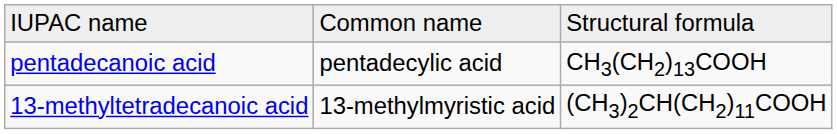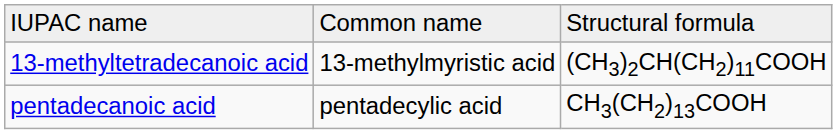rows swapped: pentadecanoic acid <-> 13-methyltetradecanoic acid
